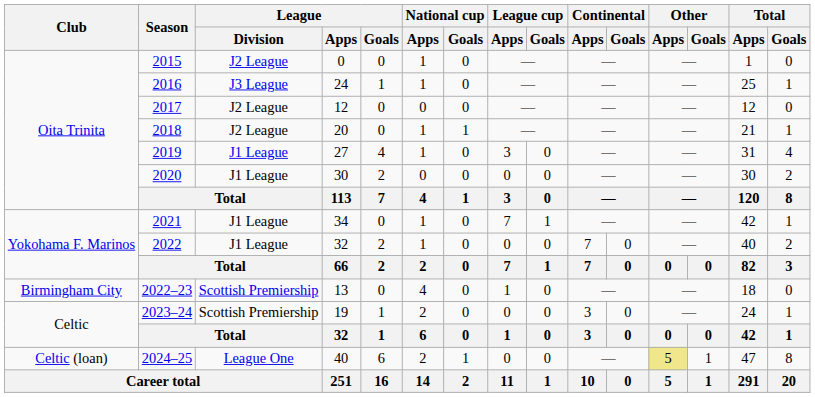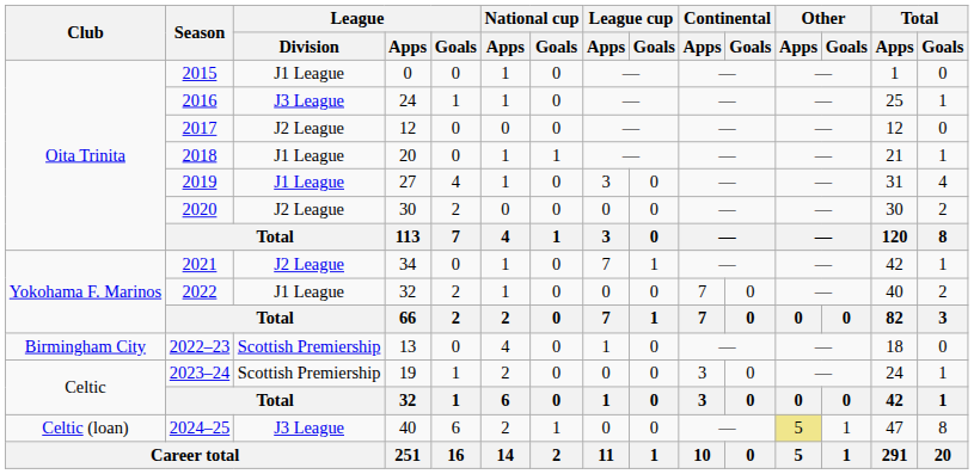2015 | League / Division: J2 League -> J1 League
2018 | League / Division: J2 League -> J1 League
2020 | League / Division: J1 League -> J2 League
2021 | League / Division: J1 League -> J2 League
2024–25 | League / Division: League One -> J3 League
